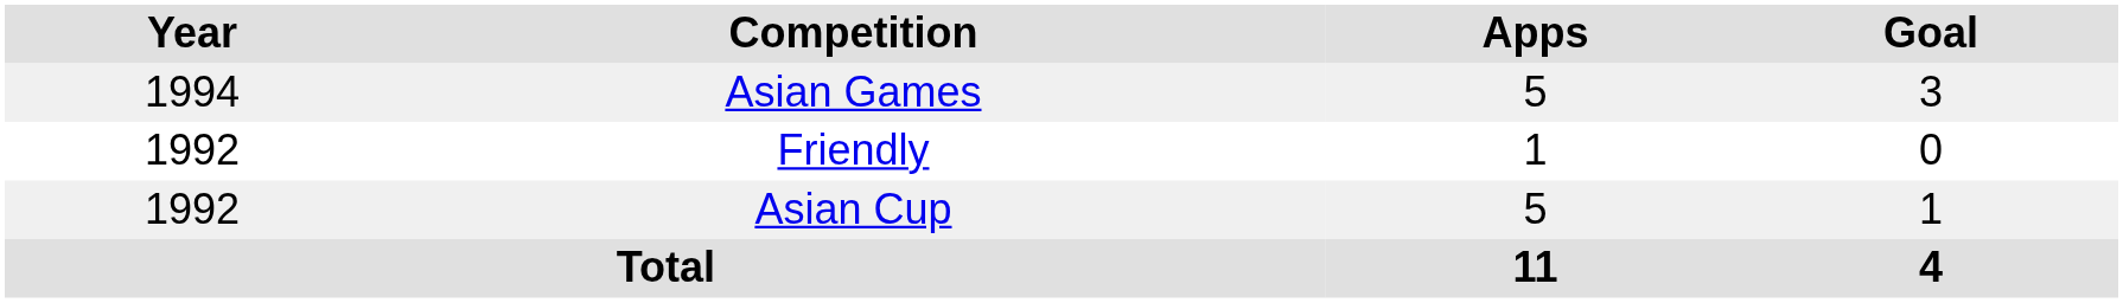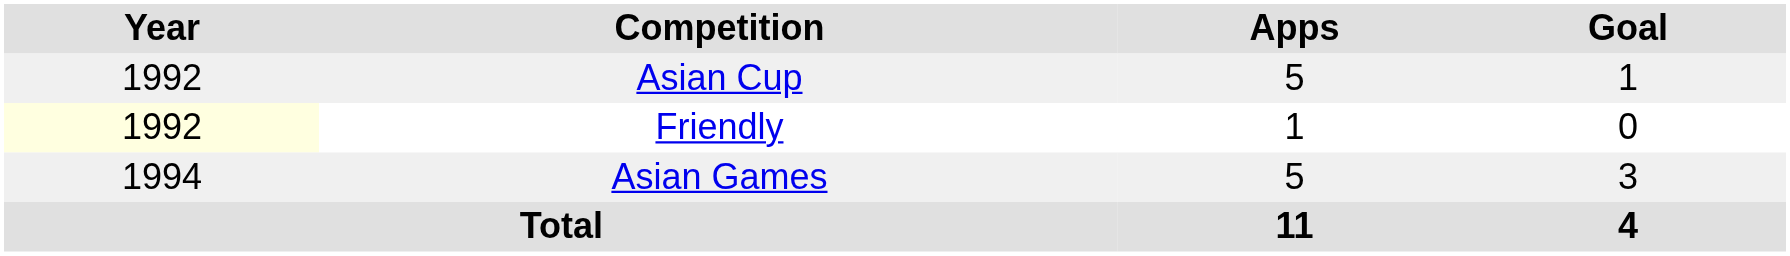rows swapped: Asian Cup <-> Asian Games
Friendly | Year: no background -> lightyellow background
